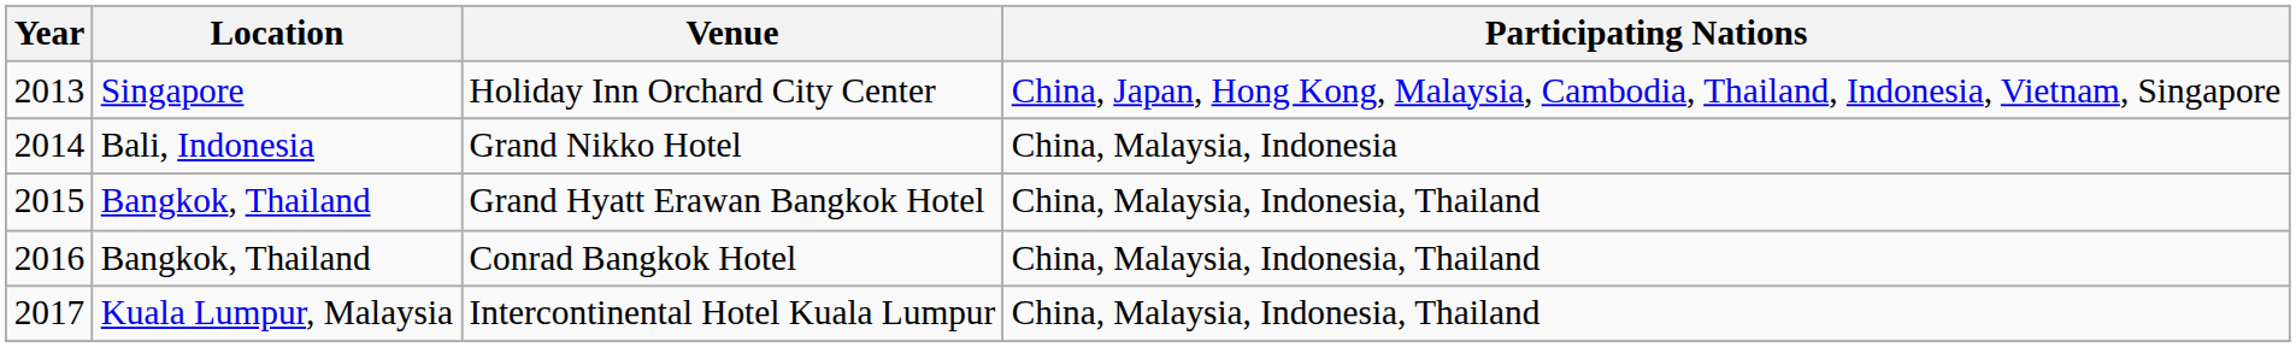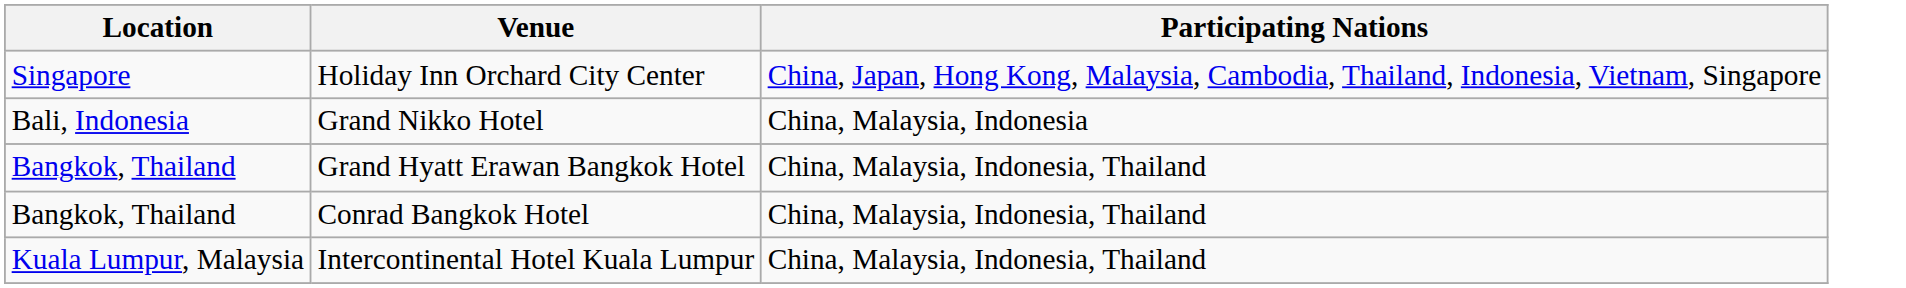- column: Year | 2013 | 2014 | 2015 | 2016 | 2017
